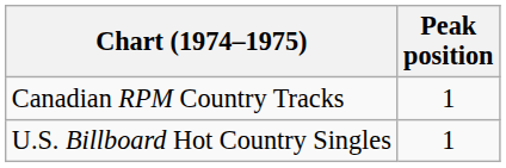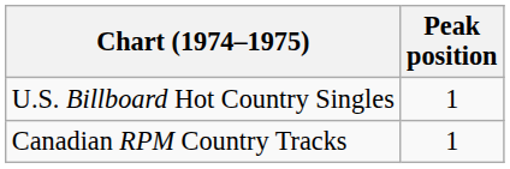rows swapped: U.S. Billboard Hot Country Singles <-> Canadian RPM Country Tracks
